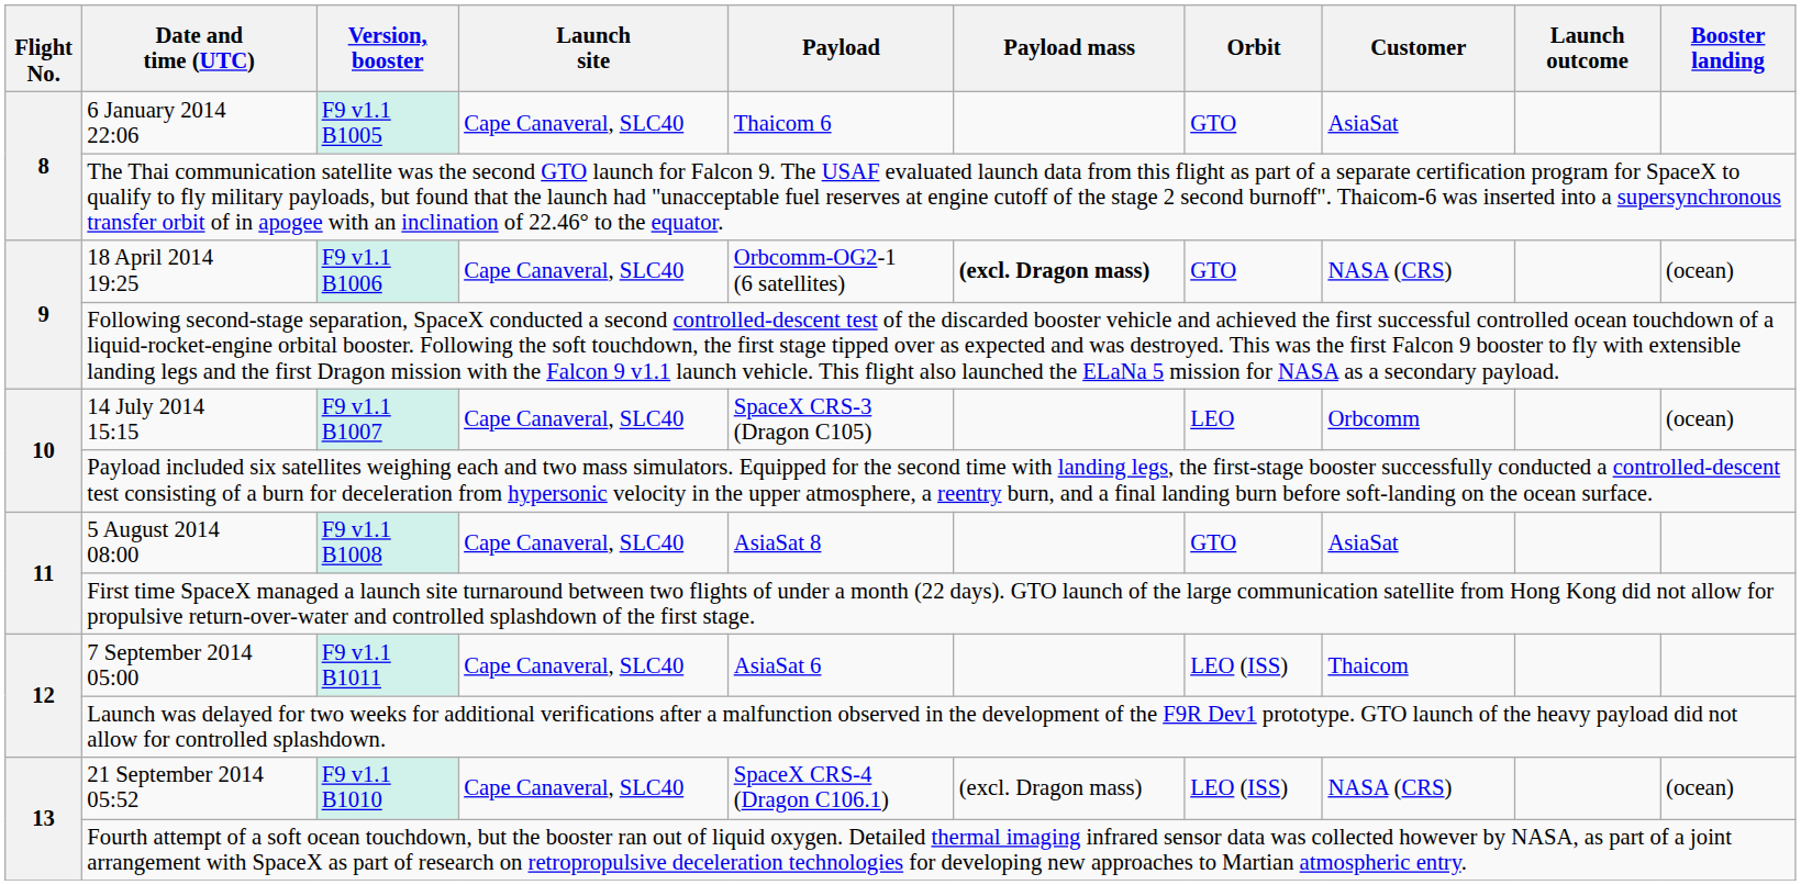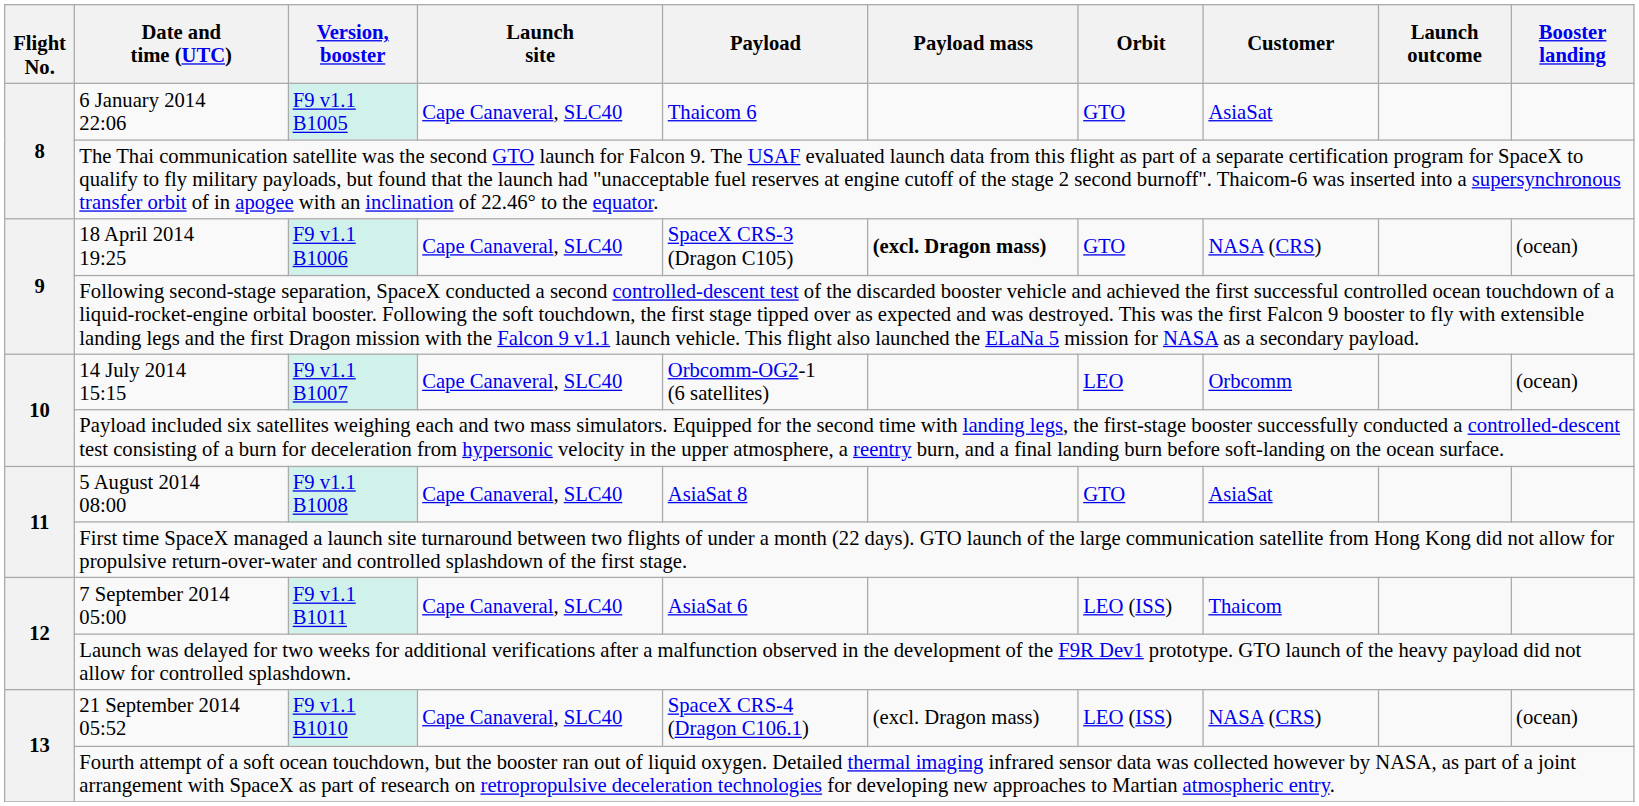18 April 2014 19:25 | Payload: Orbcomm-OG2-1 (6 satellites) -> SpaceX CRS-3 (Dragon C105)
14 July 2014 15:15 | Payload: SpaceX CRS-3 (Dragon C105) -> Orbcomm-OG2-1 (6 satellites)
